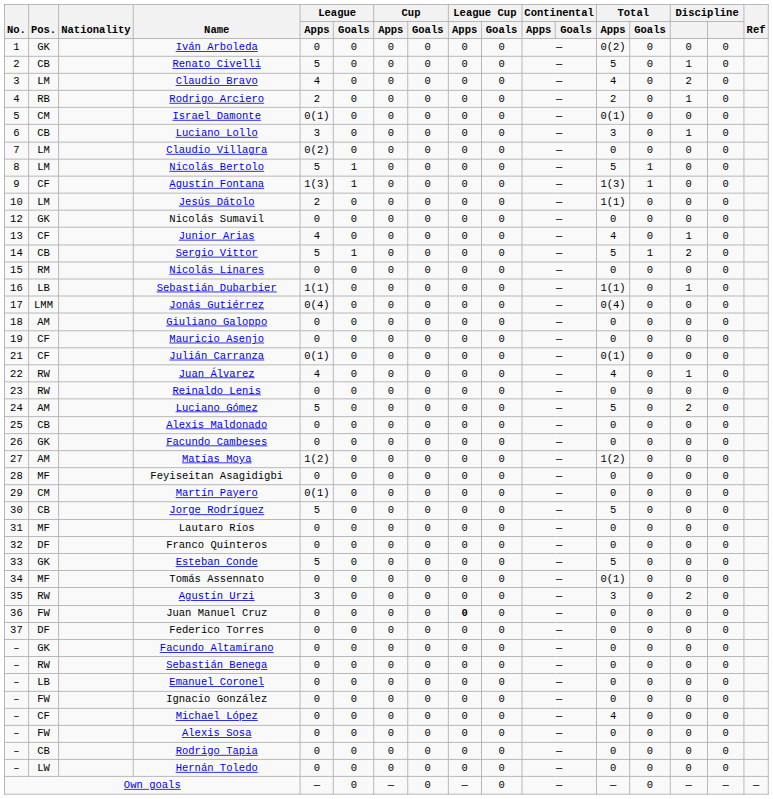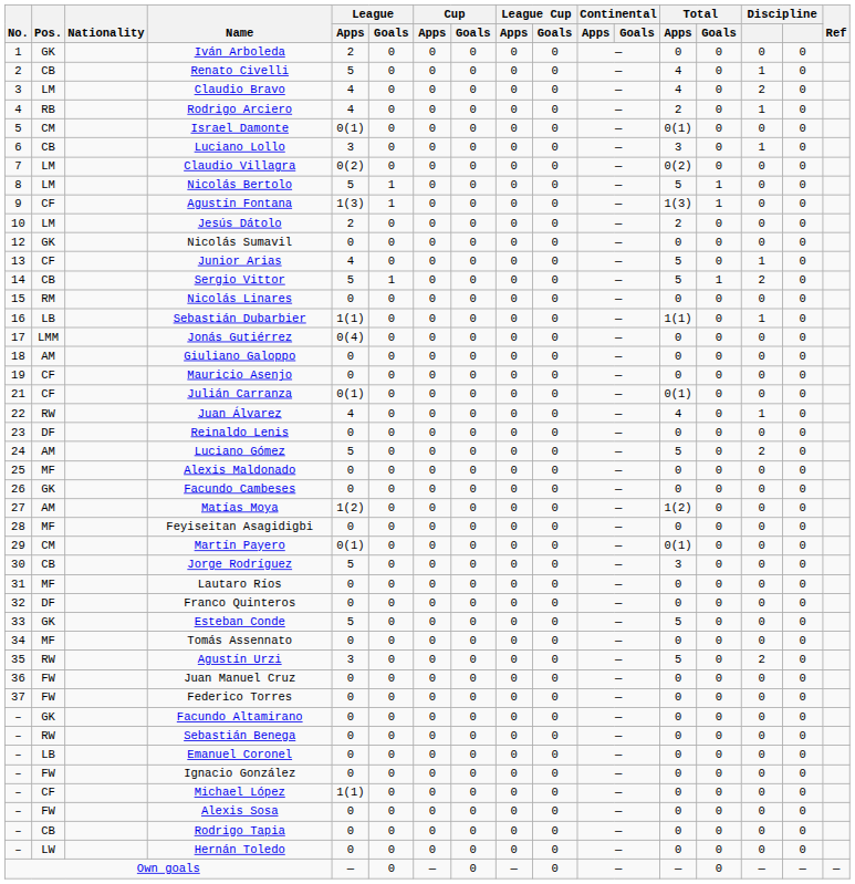Iván Arboleda | League / Apps: 0 -> 2
Iván Arboleda | Total / Apps: 0(2) -> 0
Renato Civelli | Total / Apps: 5 -> 4
Rodrigo Arciero | League / Apps: 2 -> 4
Claudio Villagra | Total / Apps: 0 -> 0(2)
Jesús Dátolo | Total / Apps: 1(1) -> 2
Junior Arias | Total / Apps: 4 -> 5
Jonás Gutiérrez | Total / Apps: 0(4) -> 0
Reinaldo Lenis | Pos.: RW -> DF
Alexis Maldonado | Pos.: CB -> MF
Martín Payero | Total / Apps: 0 -> 0(1)
Jorge Rodríguez | Total / Apps: 5 -> 3
Tomás Assennato | Total / Apps: 0(1) -> 0
Agustín Urzi | Total / Apps: 3 -> 5
Juan Manuel Cruz | League Cup / Apps: bold -> normal
Federico Torres | Pos.: DF -> FW
Michael López | League / Apps: 0 -> 1(1)
Michael López | Total / Apps: 4 -> 0
